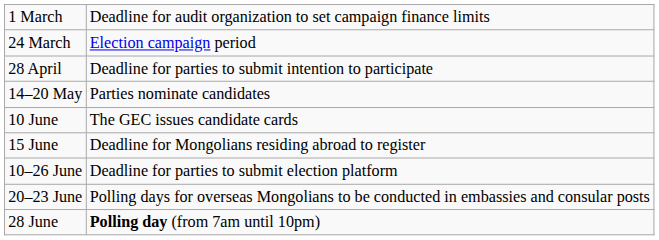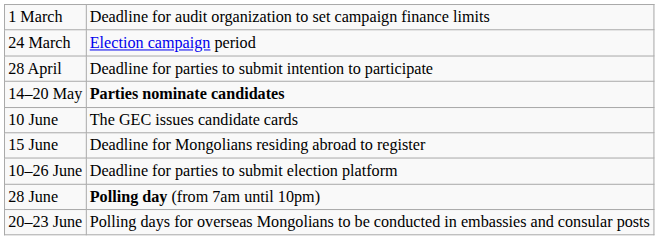14–20 May | column 2: normal -> bold
rows swapped: 20–23 June <-> 28 June
